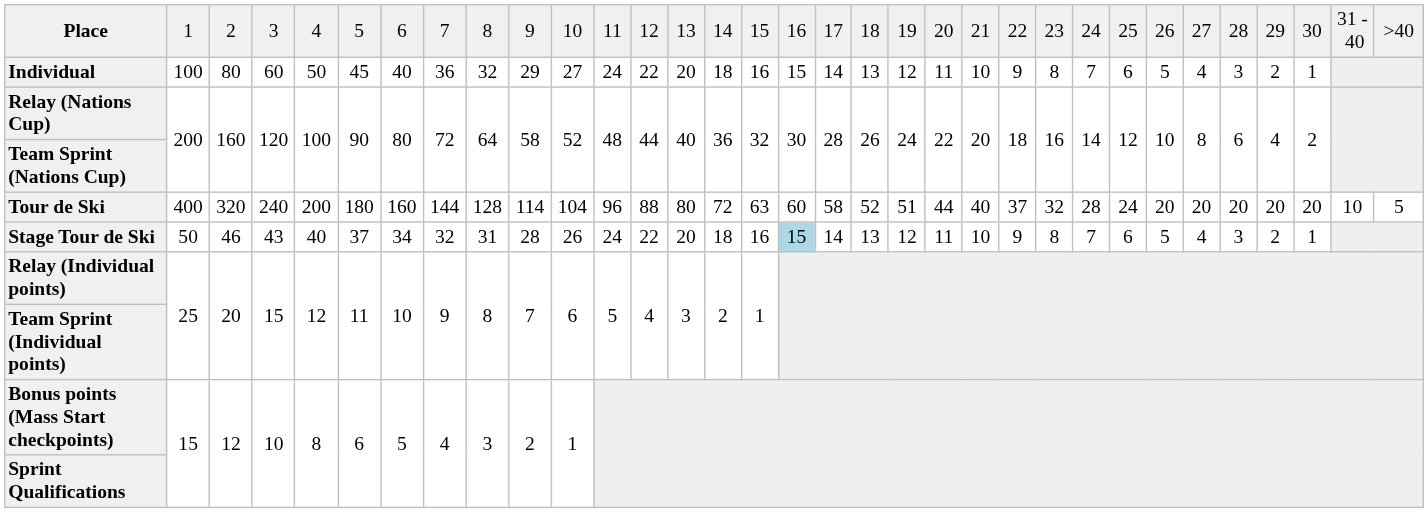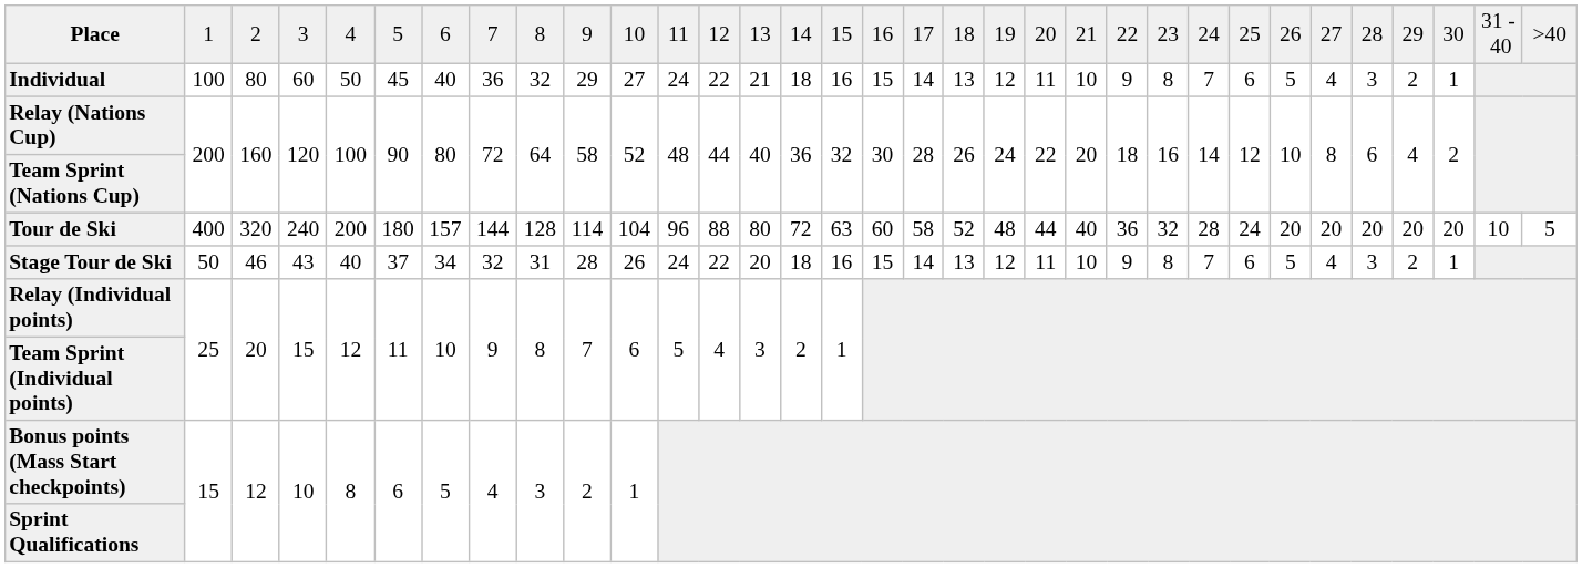Individual | column 14: 20 -> 21
Tour de Ski | column 7: 160 -> 157
Tour de Ski | column 20: 51 -> 48
Tour de Ski | column 23: 37 -> 36
Stage Tour de Ski | column 17: lightblue background -> no background
